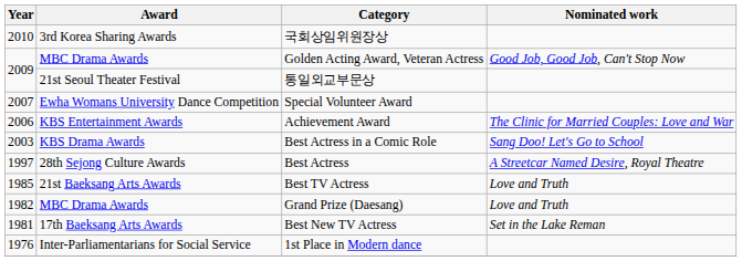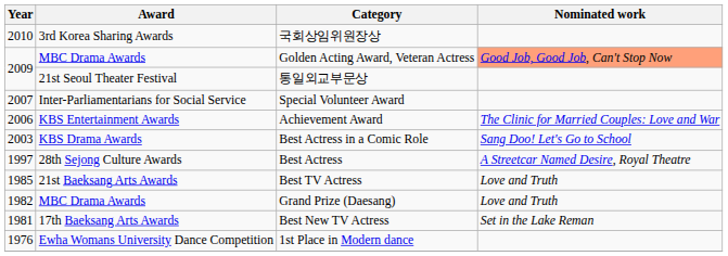Golden Acting Award, Veteran Actress | Nominated work: no background -> lightsalmon background
Special Volunteer Award | Award: Ewha Womans University Dance Competition -> Inter-Parliamentarians for Social Service
1st Place in Modern dance | Award: Inter-Parliamentarians for Social Service -> Ewha Womans University Dance Competition
